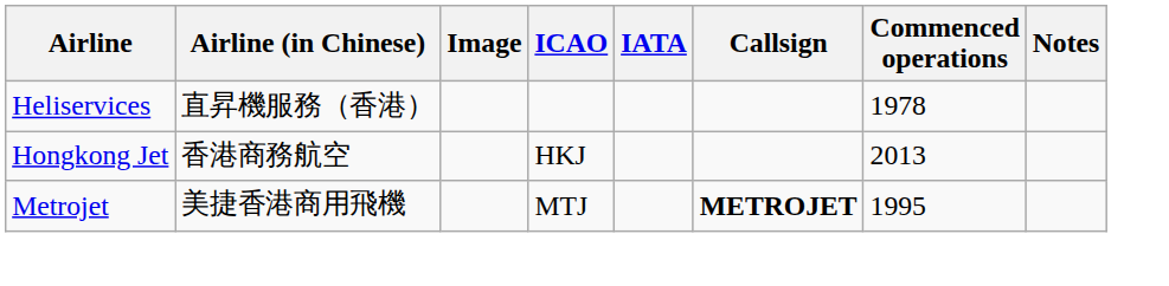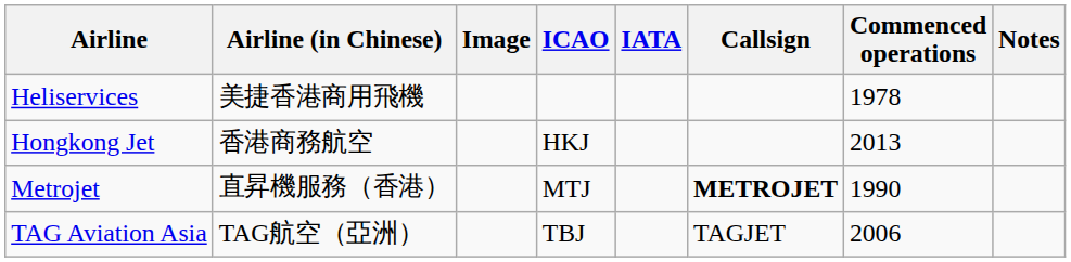Heliservices | Airline (in Chinese): 直昇機服務（香港） -> 美捷香港商用飛機
Metrojet | Airline (in Chinese): 美捷香港商用飛機 -> 直昇機服務（香港）
Metrojet | Commenced operations: 1995 -> 1990
+ row: TAG Aviation Asia | TAG航空（亞洲） | TBJ | TAGJET | 2006
